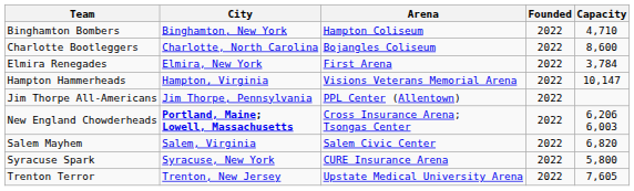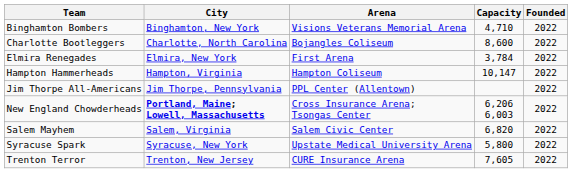columns swapped: Capacity <-> Founded
Binghamton Bombers | Arena: Hampton Coliseum -> Visions Veterans Memorial Arena
Hampton Hammerheads | Arena: Visions Veterans Memorial Arena -> Hampton Coliseum
Syracuse Spark | Arena: CURE Insurance Arena -> Upstate Medical University Arena
Trenton Terror | Arena: Upstate Medical University Arena -> CURE Insurance Arena
